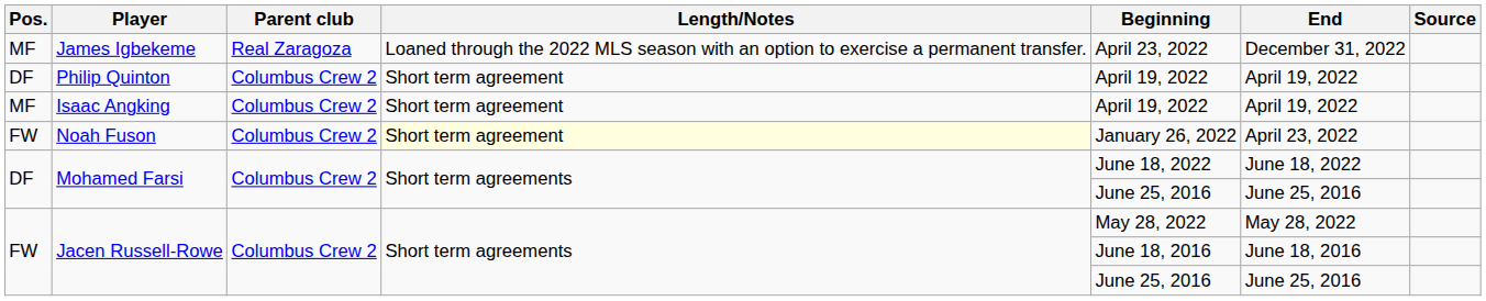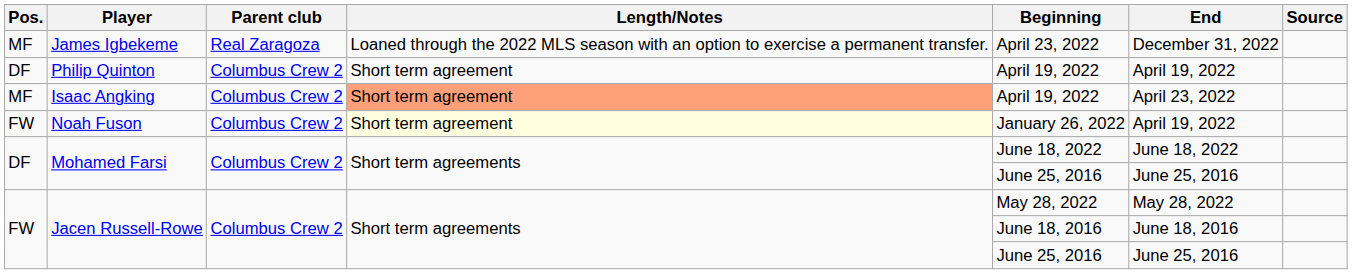Isaac Angking | Length/Notes: no background -> lightsalmon background
Isaac Angking | End: April 19, 2022 -> April 23, 2022
Noah Fuson | End: April 23, 2022 -> April 19, 2022
